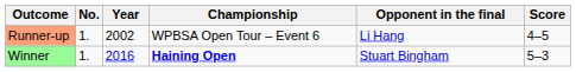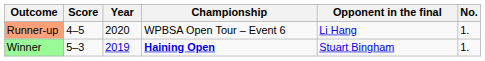columns swapped: No. <-> Score
Runner-up | Year: 2002 -> 2020
Winner | Year: 2016 -> 2019
